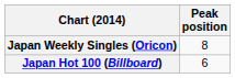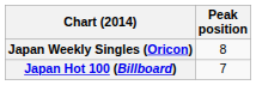Japan Hot 100 (Billboard) | Peak position: 6 -> 7
